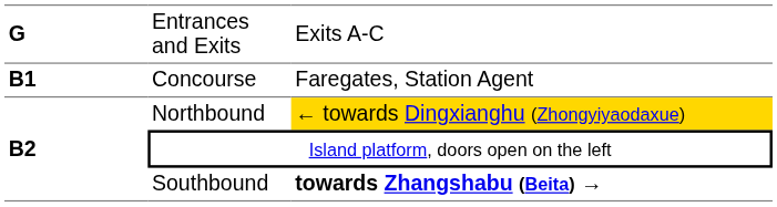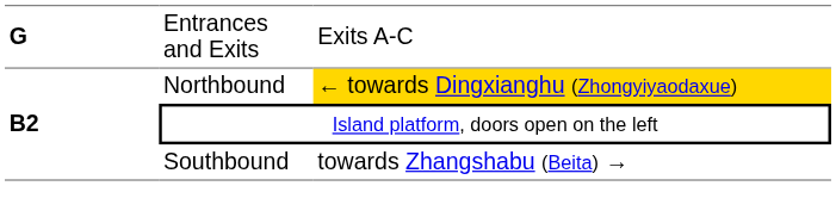- row: B1 | Concourse | Faregates, Station Agent
Southbound | column 3: bold -> normal
